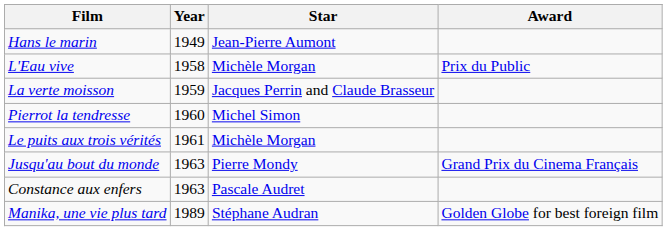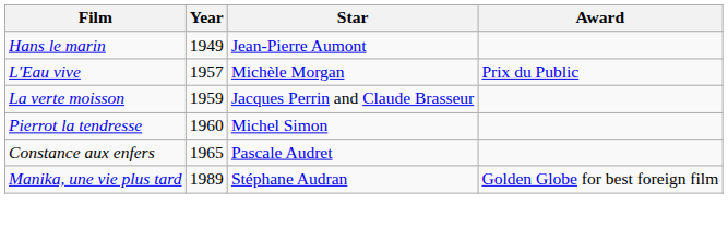L'Eau vive | Year: 1958 -> 1957
- row: Le puits aux trois vérités | 1961 | Michèle Morgan
- row: Jusqu'au bout du monde | 1963 | Pierre Mondy | Grand Prix du Cinema Français
Constance aux enfers | Year: 1963 -> 1965
